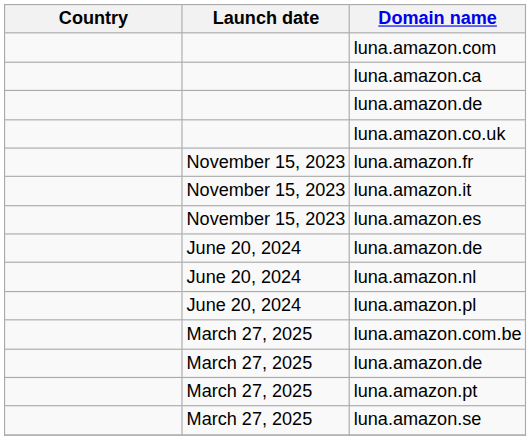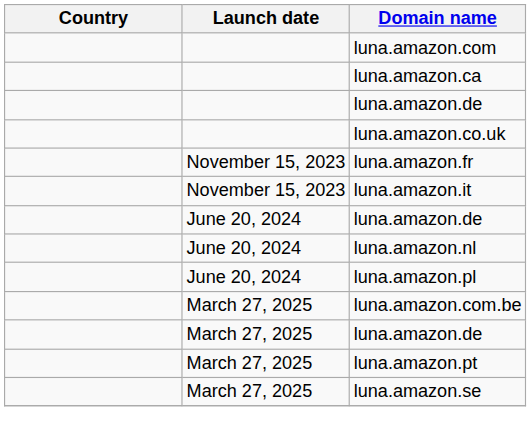- row: November 15, 2023 | luna.amazon.es
